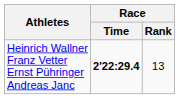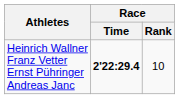Heinrich Wallner Franz Vetter Ernst Pühringer Andreas Janc | Race / Rank: 13 -> 10
